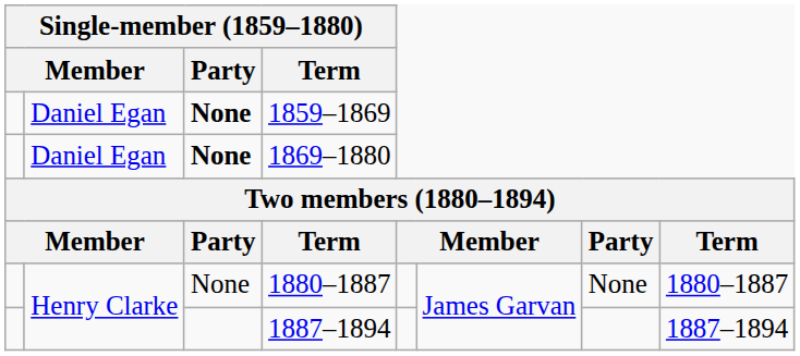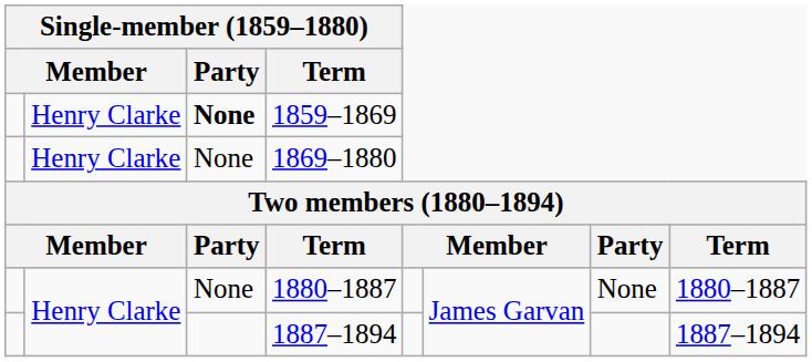1859–1869 | column 2: Daniel Egan -> Henry Clarke
1869–1880 | column 2: Daniel Egan -> Henry Clarke
1869–1880 | Single-member (1859–1880) / Party: bold -> normal
